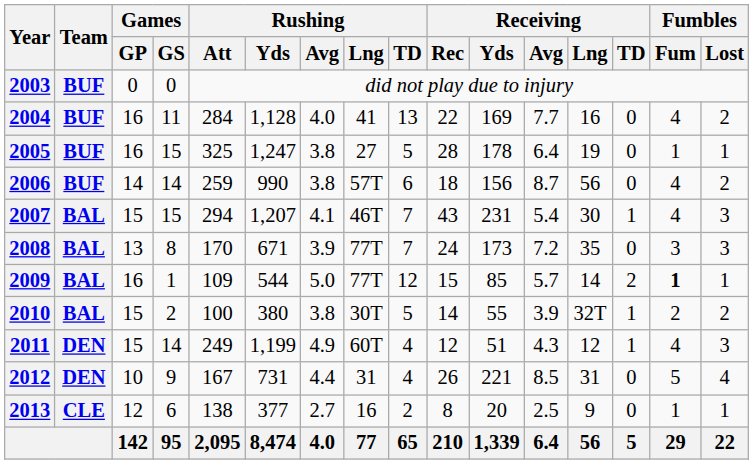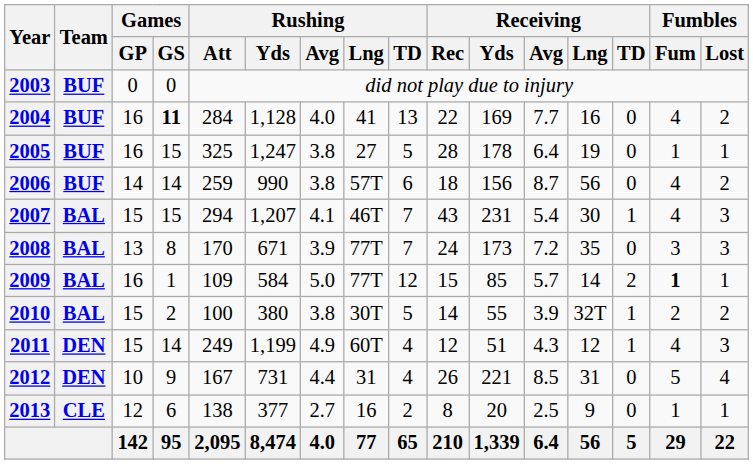2004 | Games / GS: normal -> bold
2009 | Rushing / Yds: 544 -> 584
